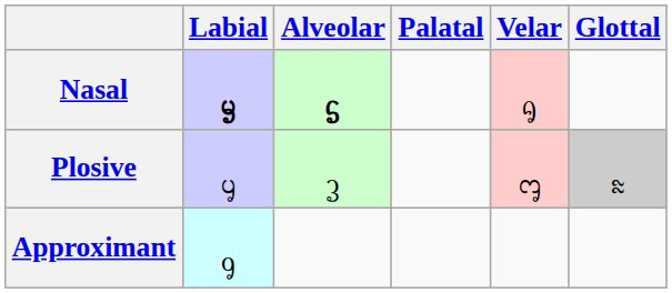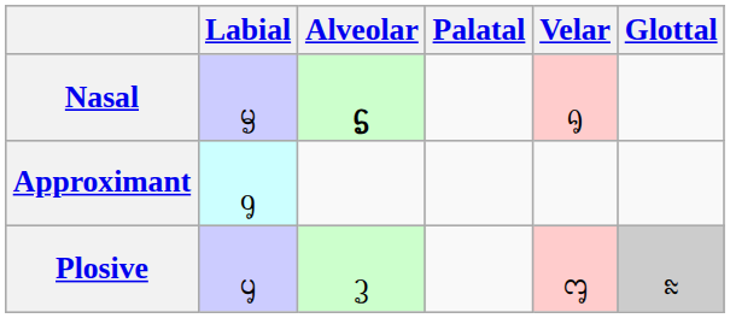Nasal | Labial: bold -> normal
rows swapped: Plosive <-> Approximant
